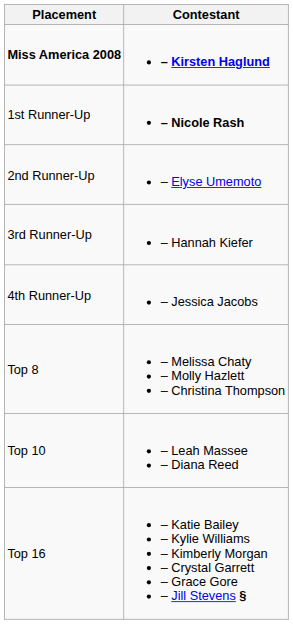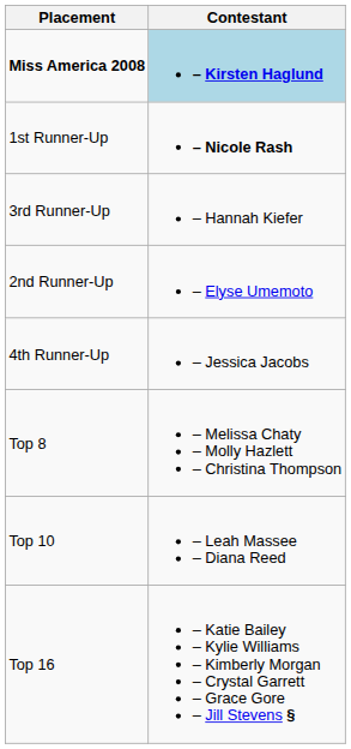Miss America 2008 | Contestant: no background -> lightblue background
rows swapped: 2nd Runner-Up <-> 3rd Runner-Up
